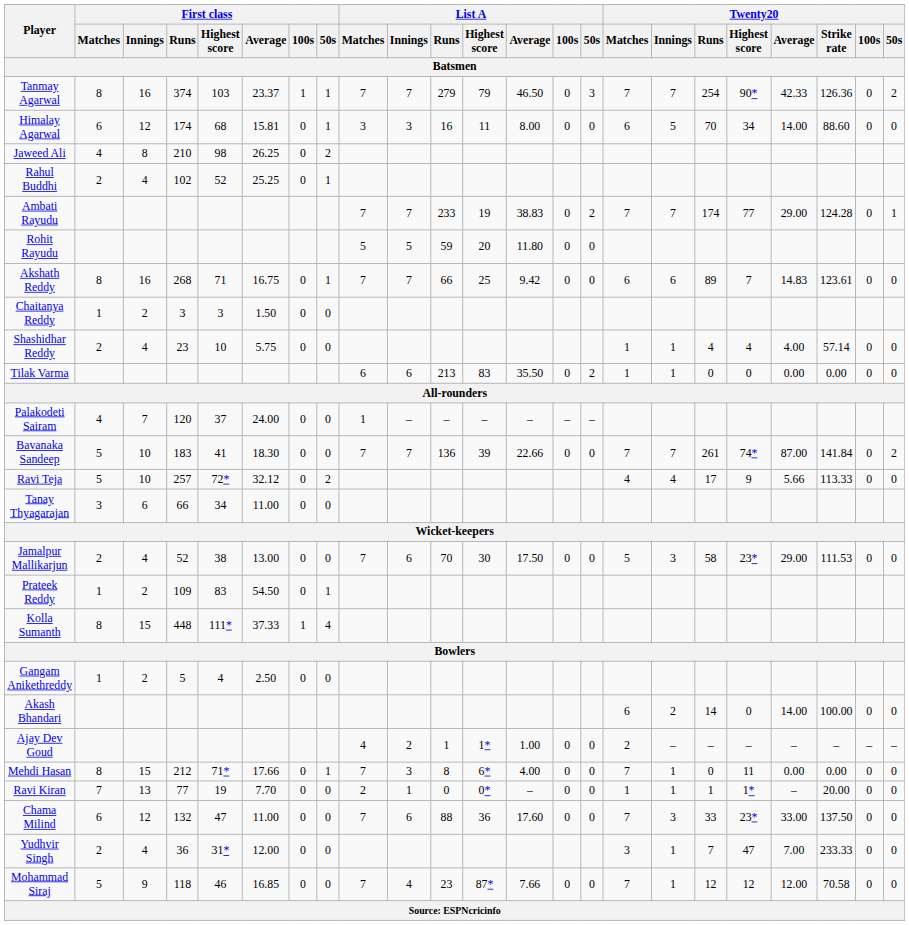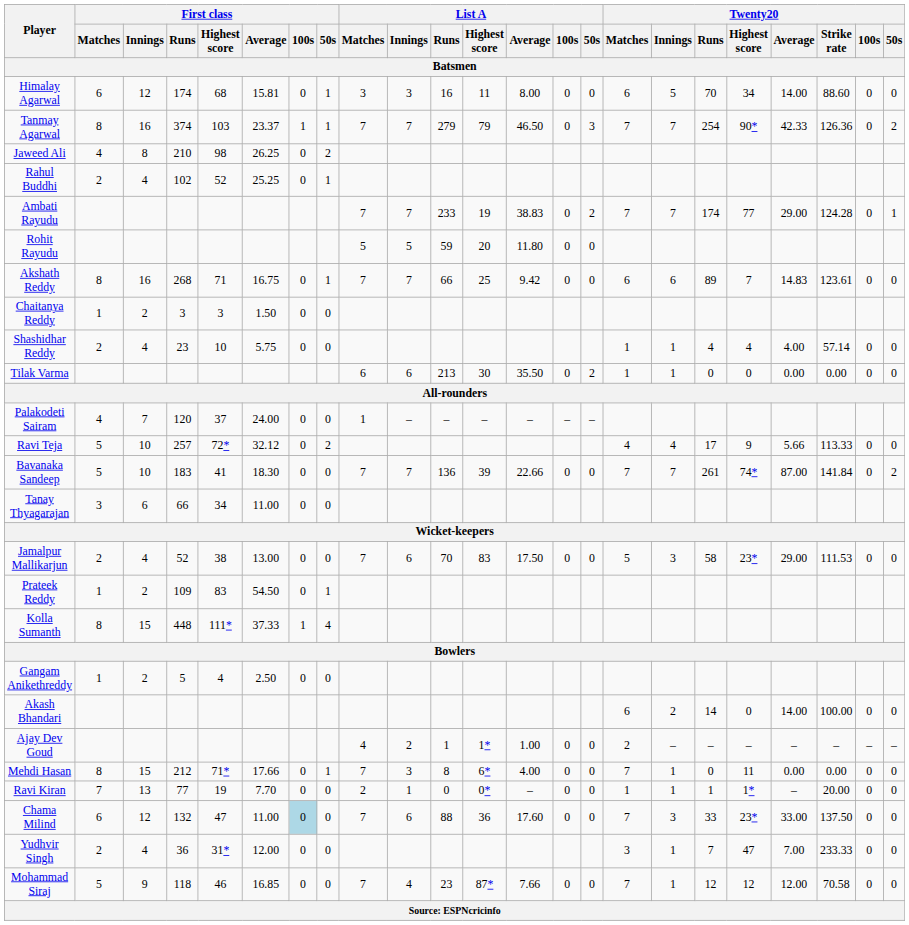rows swapped: Himalay Agarwal <-> Tanmay Agarwal
Tilak Varma | List A / Highest score: 83 -> 30
rows swapped: Bavanaka Sandeep <-> Ravi Teja
Jamalpur Mallikarjun | List A / Highest score: 30 -> 83
Chama Milind | First class / 100s: no background -> lightblue background
